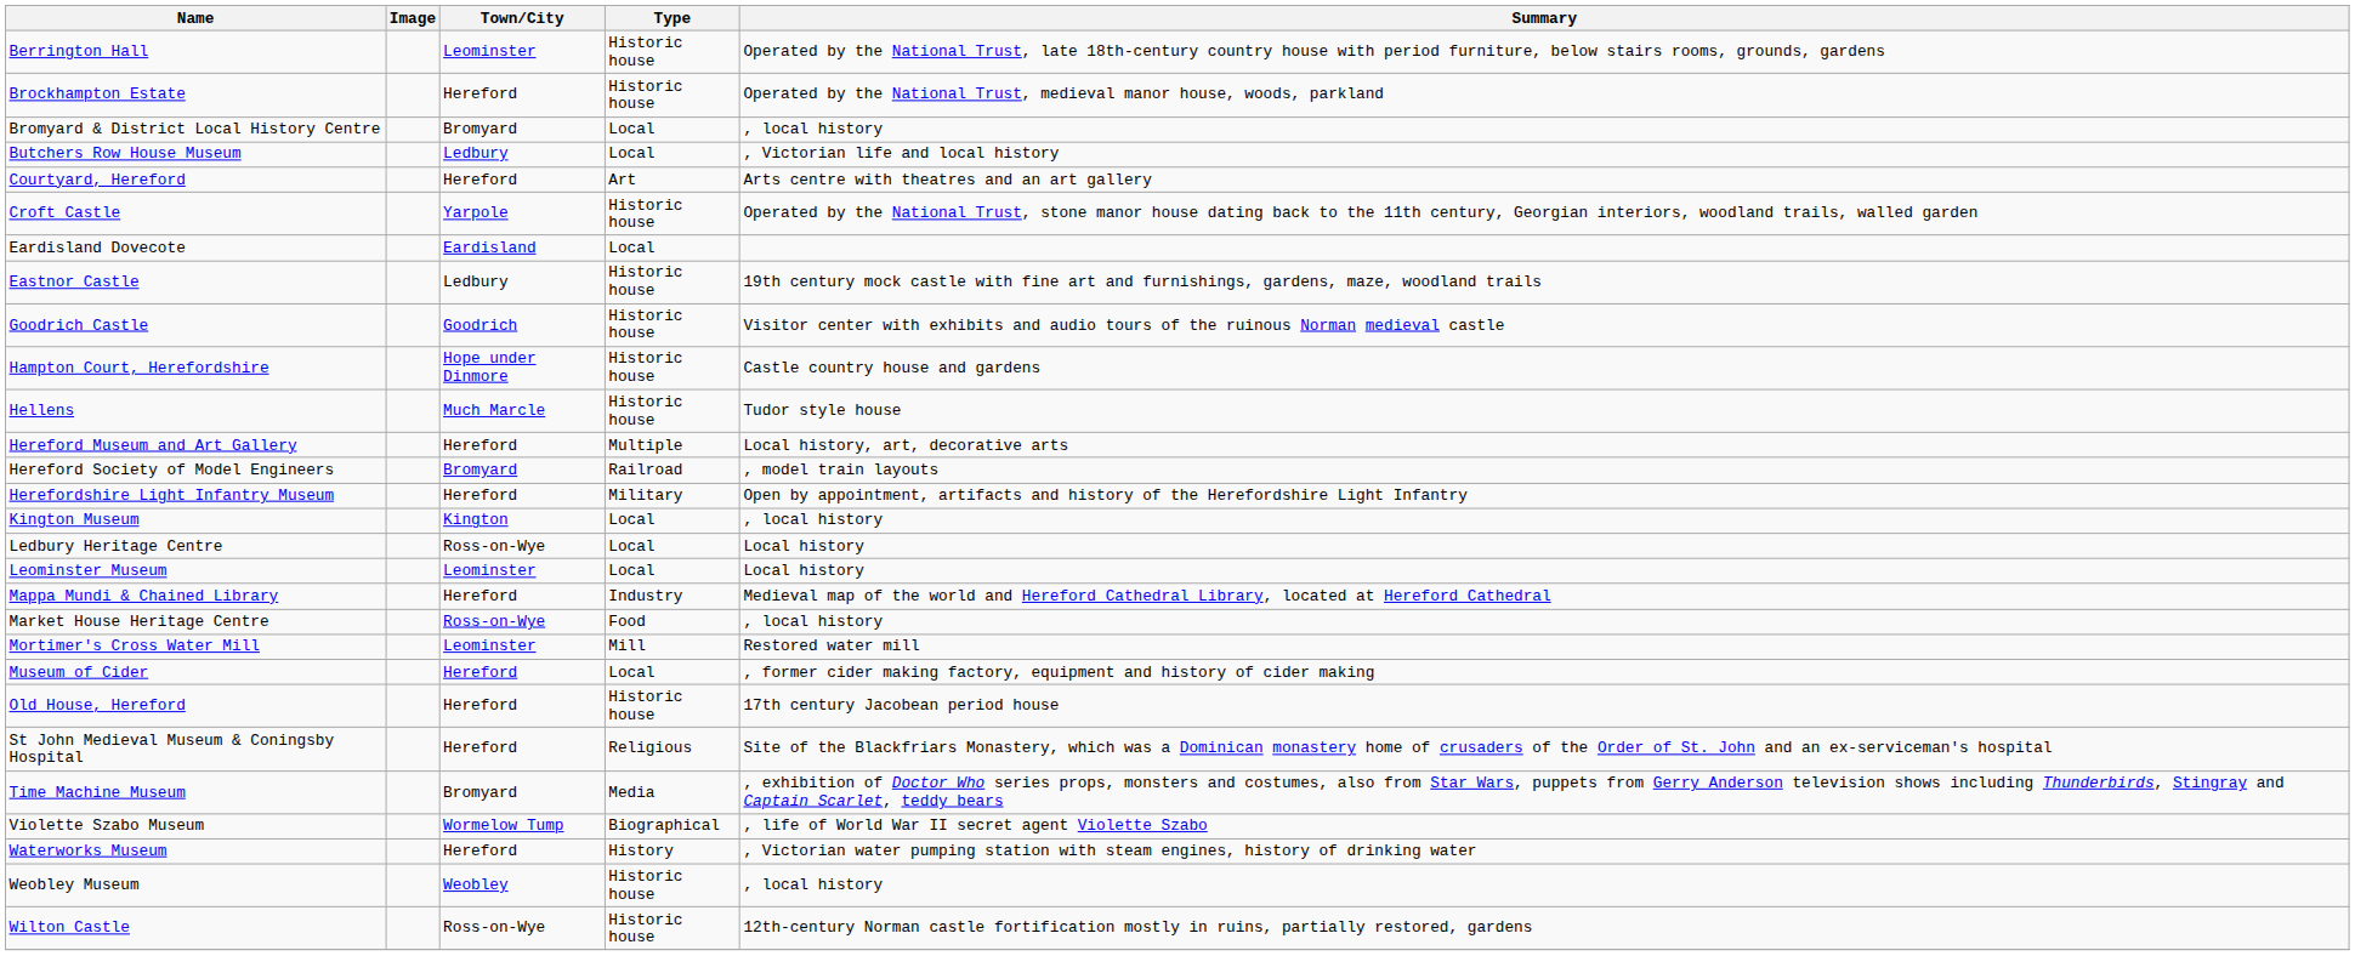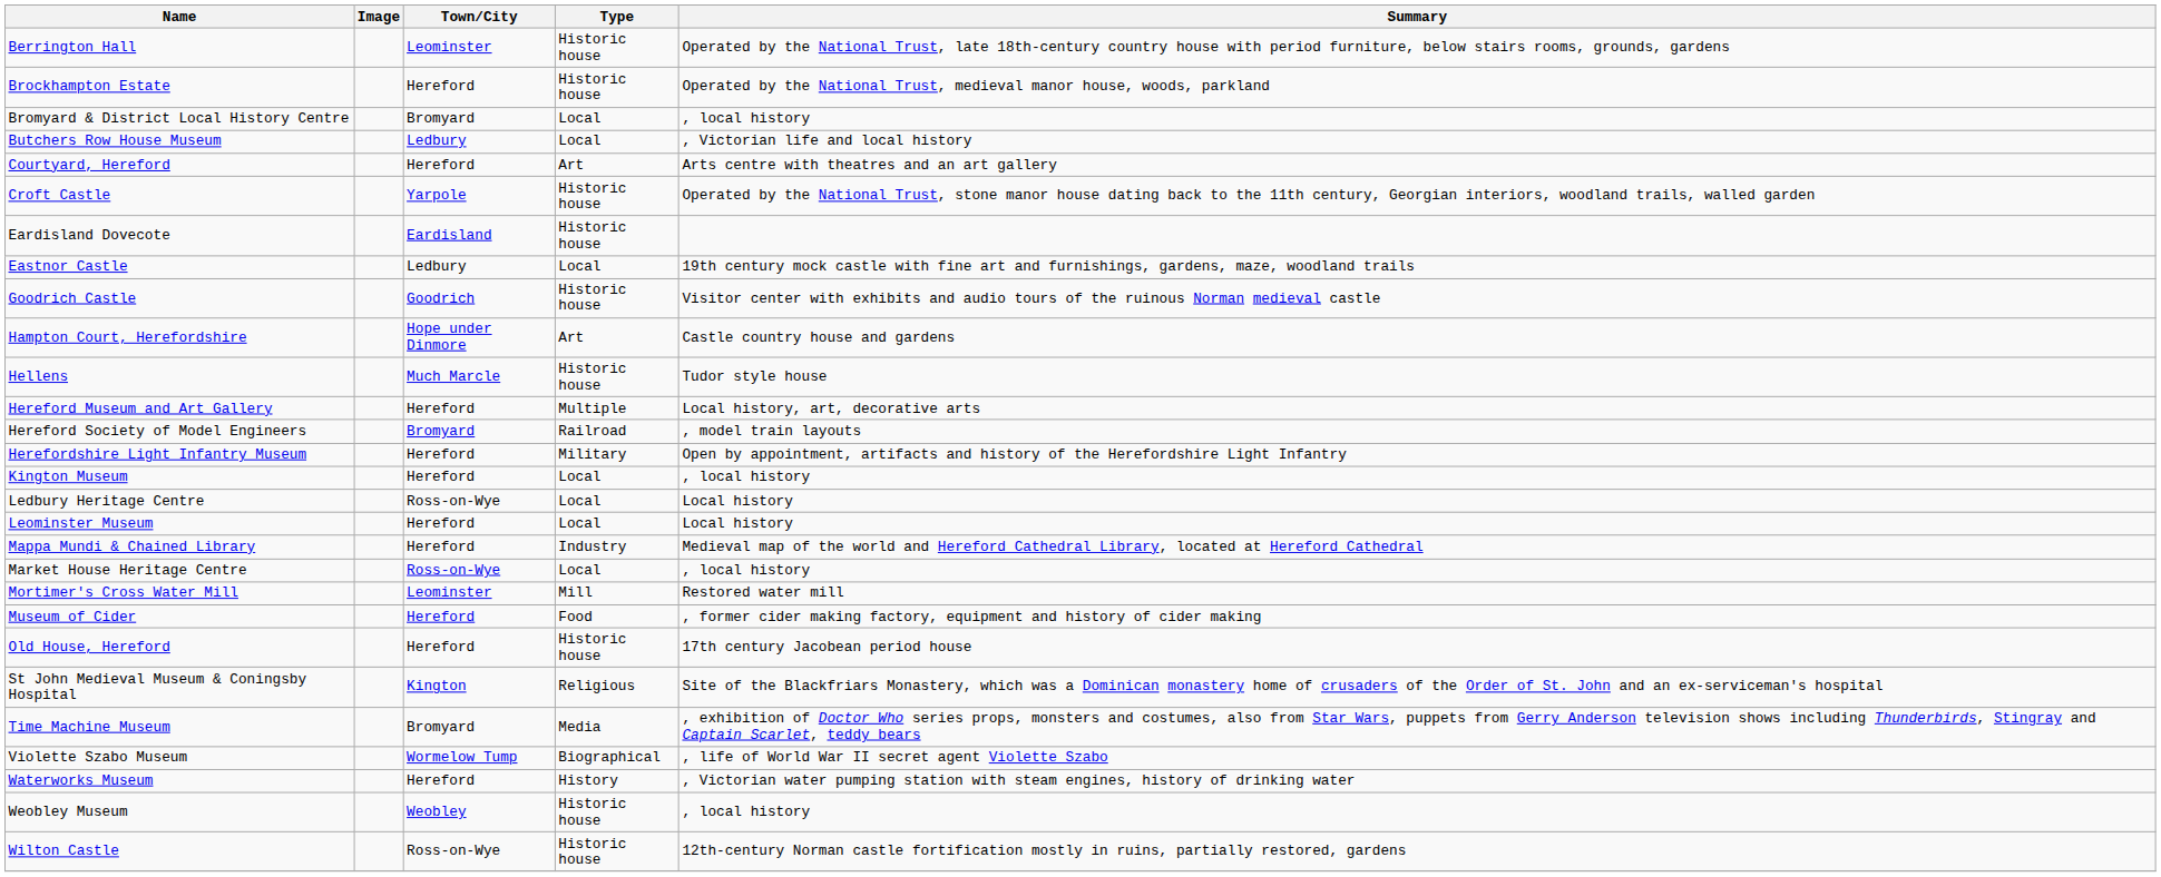Eardisland Dovecote | Type: Local -> Historic house
Eastnor Castle | Type: Historic house -> Local
Hampton Court, Herefordshire | Type: Historic house -> Art
Kington Museum | Town/City: Kington -> Hereford
Leominster Museum | Town/City: Leominster -> Hereford
Market House Heritage Centre | Type: Food -> Local
Museum of Cider | Type: Local -> Food
St John Medieval Museum & Coningsby Hospital | Town/City: Hereford -> Kington
